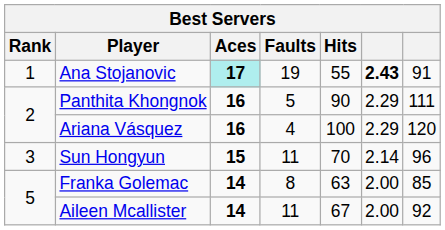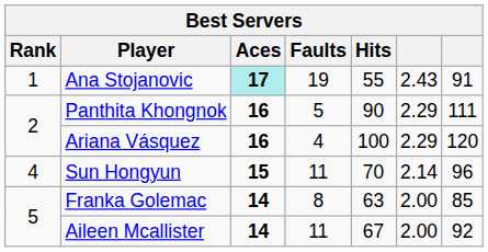Ana Stojanovic | column 6: bold -> normal
Sun Hongyun | Rank: 3 -> 4
